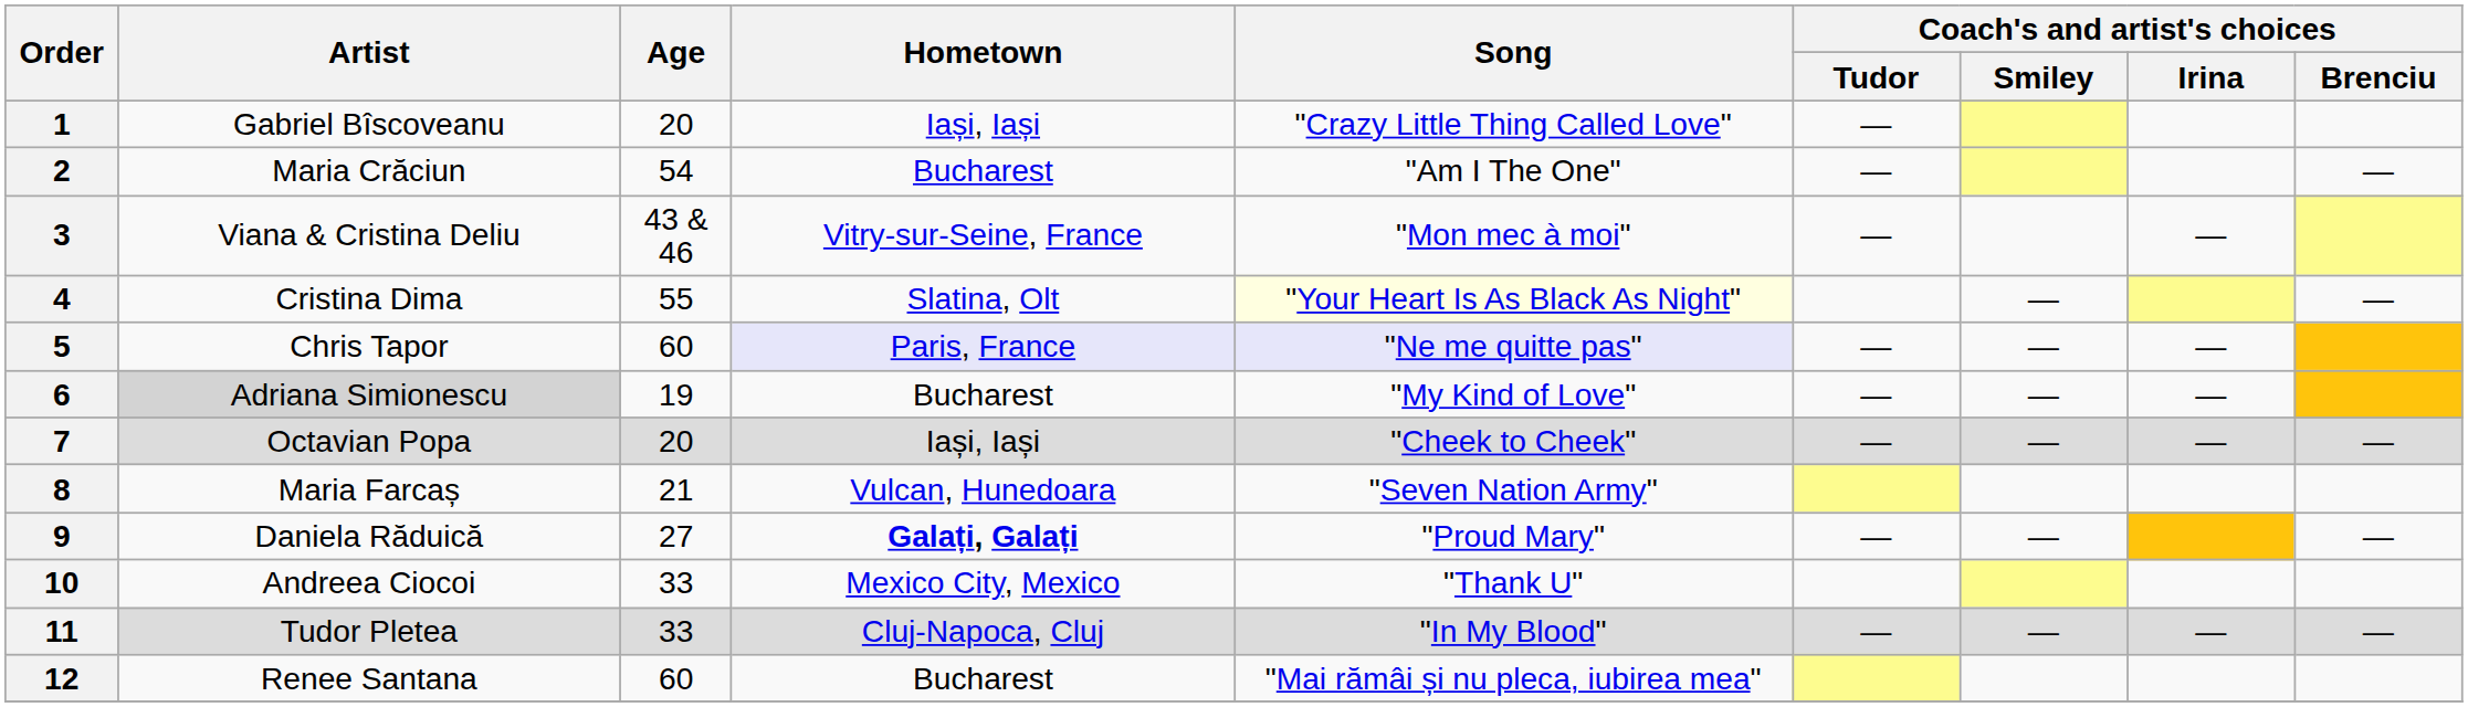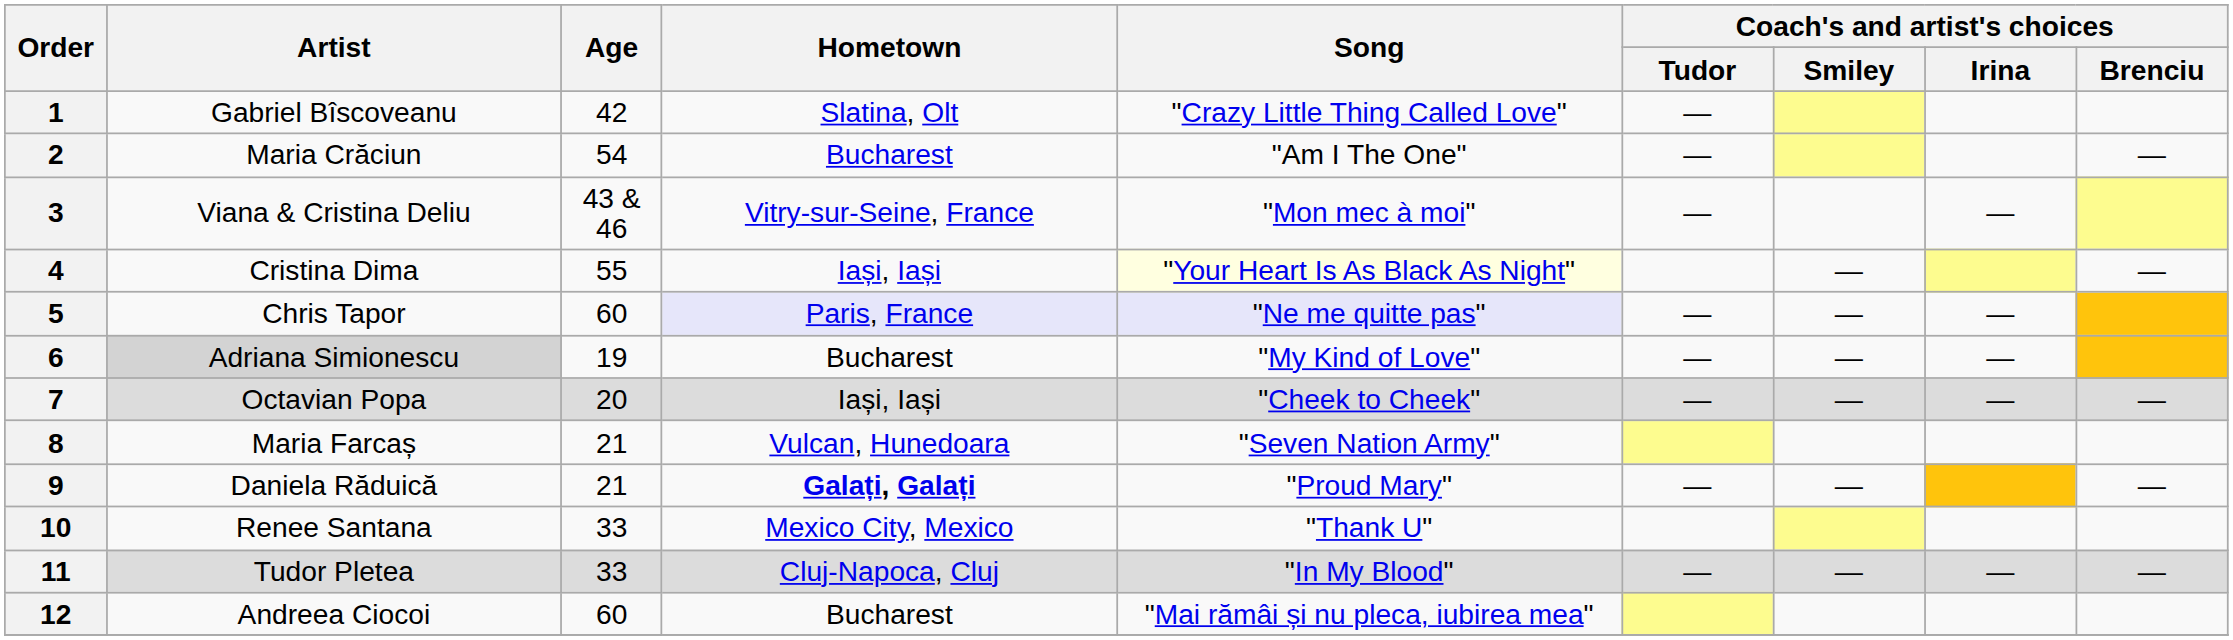1 | Age: 20 -> 42
1 | Hometown: Iași, Iași -> Slatina, Olt
4 | Hometown: Slatina, Olt -> Iași, Iași
9 | Age: 27 -> 21
10 | Artist: Andreea Ciocoi -> Renee Santana
12 | Artist: Renee Santana -> Andreea Ciocoi
